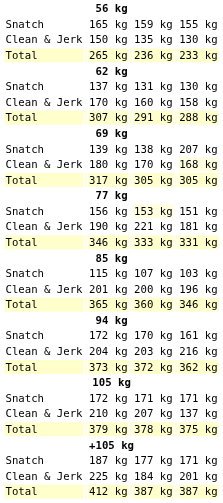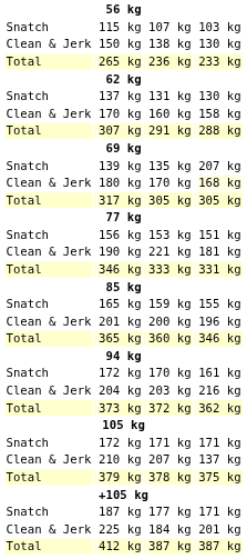rows swapped: 115 kg <-> 165 kg
150 kg | column 5: 135 kg -> 138 kg
139 kg | column 5: 138 kg -> 135 kg
156 kg | column 5: lightyellow background -> no background
